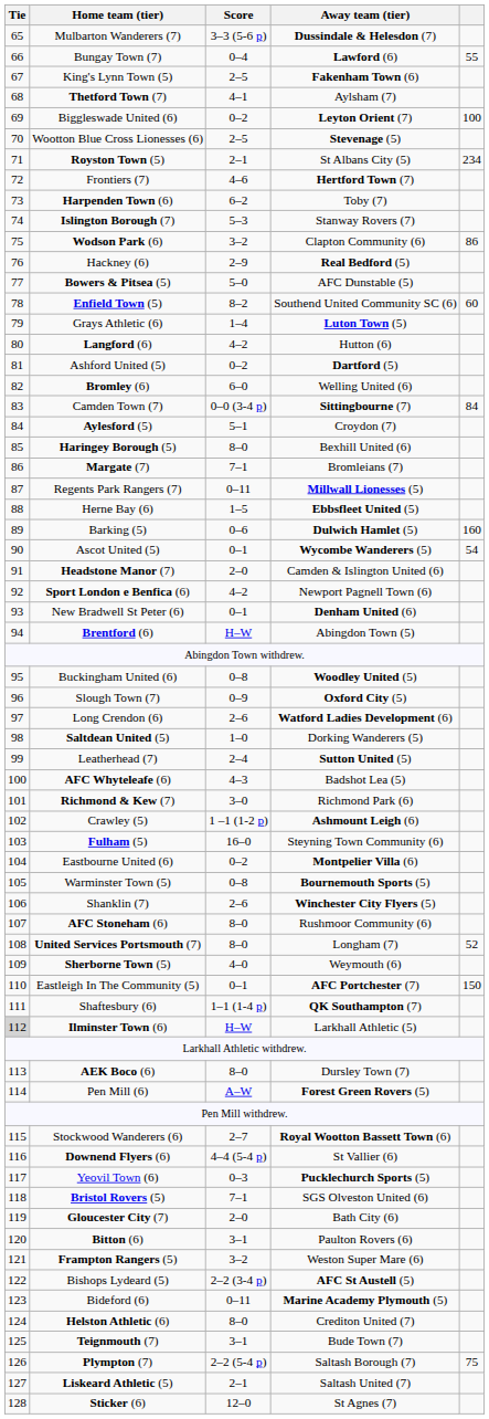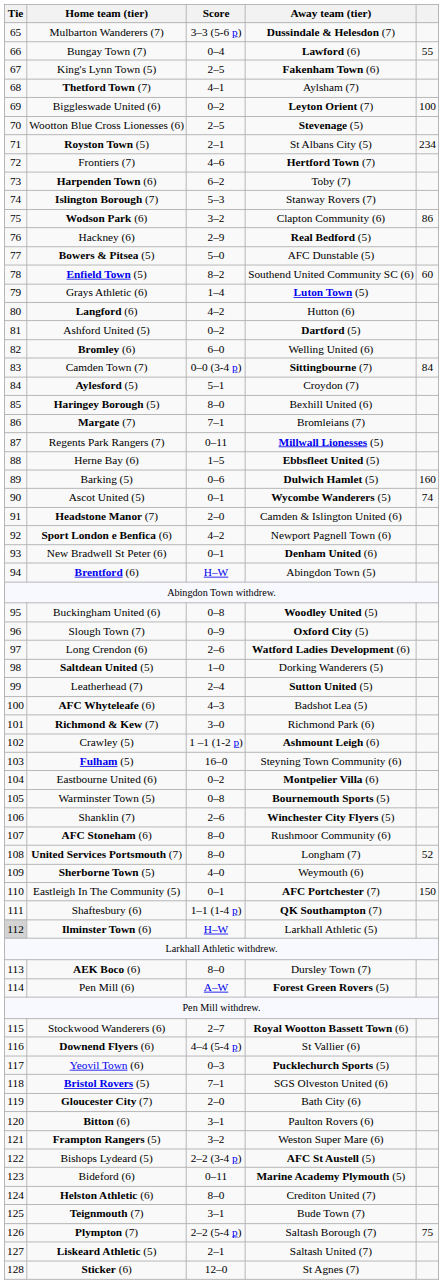Ascot United (5) | column 5: 54 -> 74
